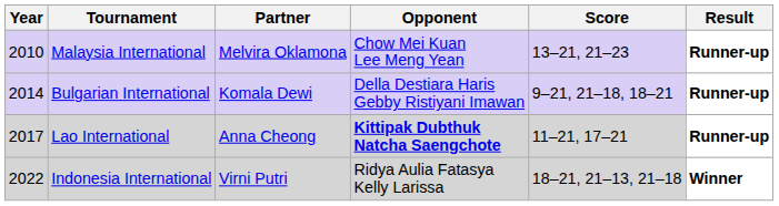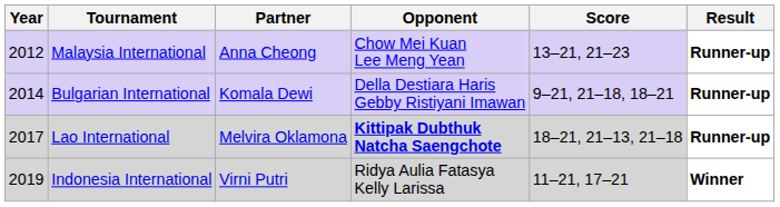Malaysia International | Year: 2010 -> 2012
Malaysia International | Partner: Melvira Oklamona -> Anna Cheong
Lao International | Partner: Anna Cheong -> Melvira Oklamona
Lao International | Score: 11–21, 17–21 -> 18–21, 21–13, 21–18
Indonesia International | Year: 2022 -> 2019
Indonesia International | Score: 18–21, 21–13, 21–18 -> 11–21, 17–21
